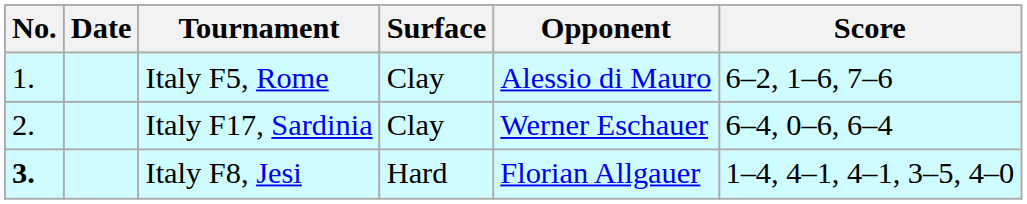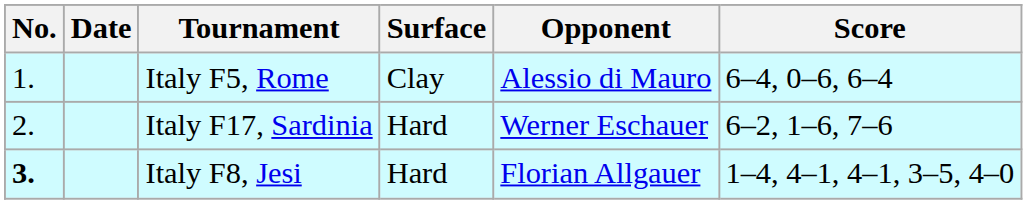Italy F5, Rome | Score: 6–2, 1–6, 7–6 -> 6–4, 0–6, 6–4
Italy F17, Sardinia | Surface: Clay -> Hard
Italy F17, Sardinia | Score: 6–4, 0–6, 6–4 -> 6–2, 1–6, 7–6
